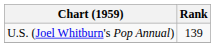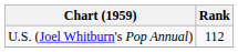U.S. (Joel Whitburn's Pop Annual) | Rank: 139 -> 112
